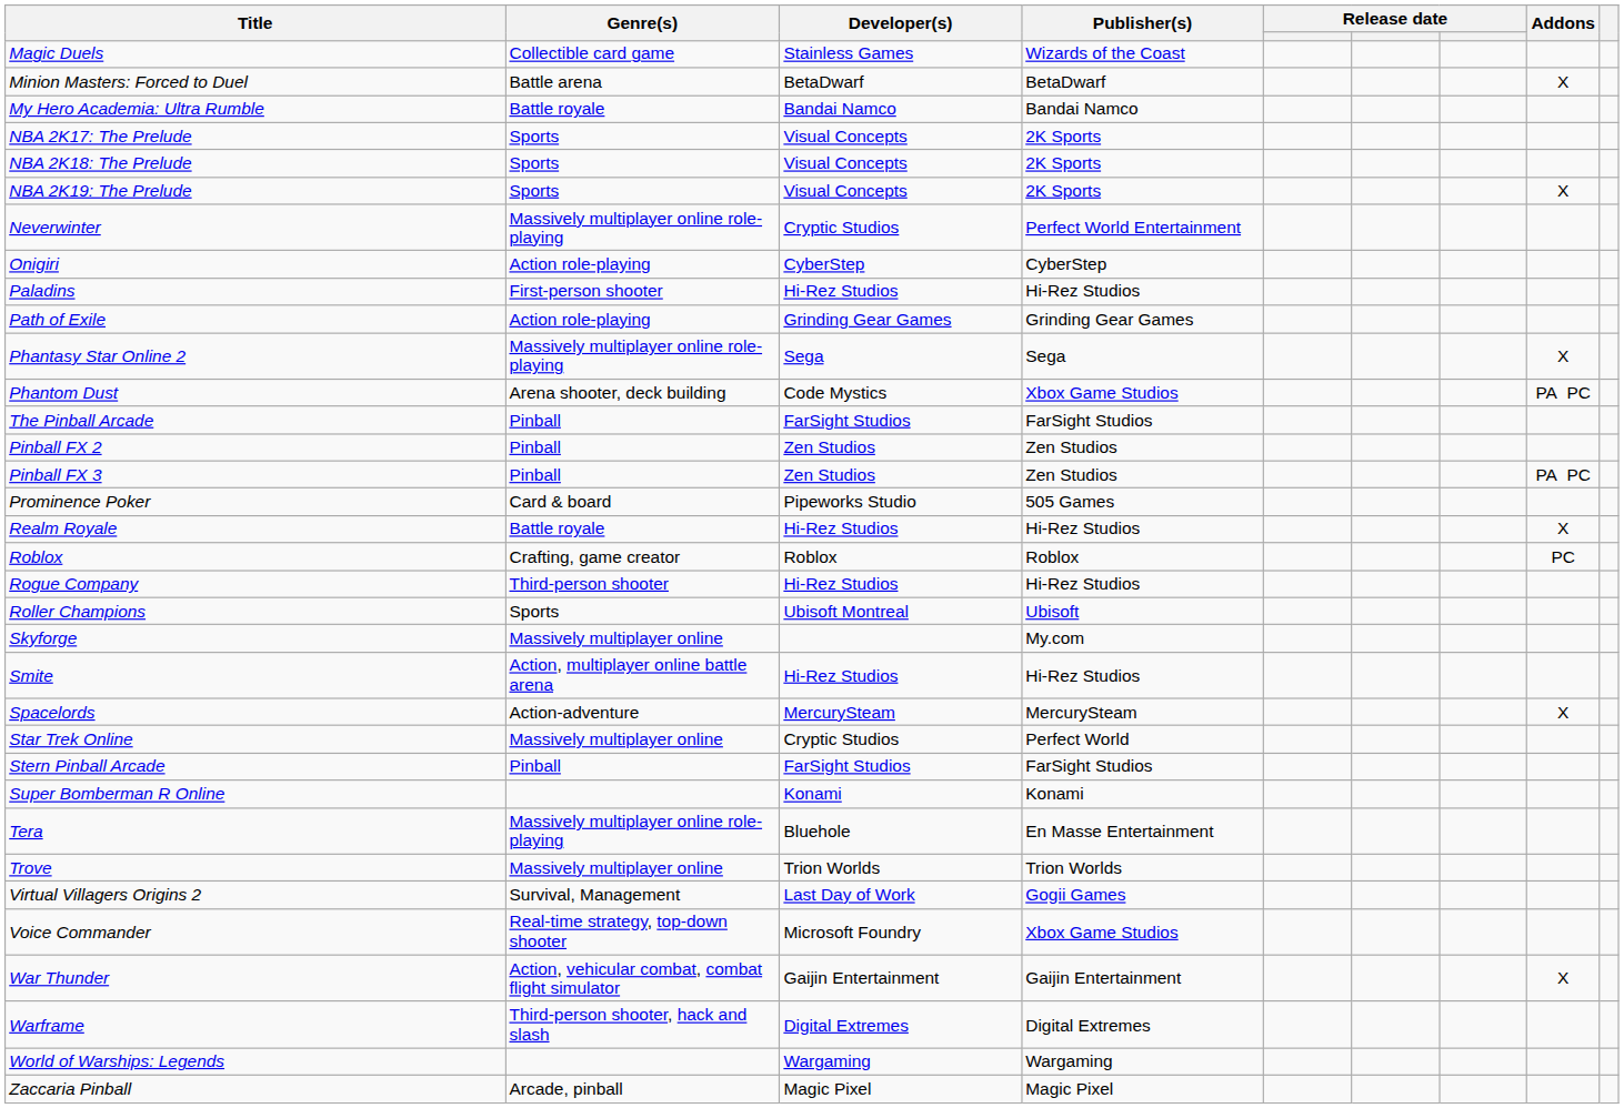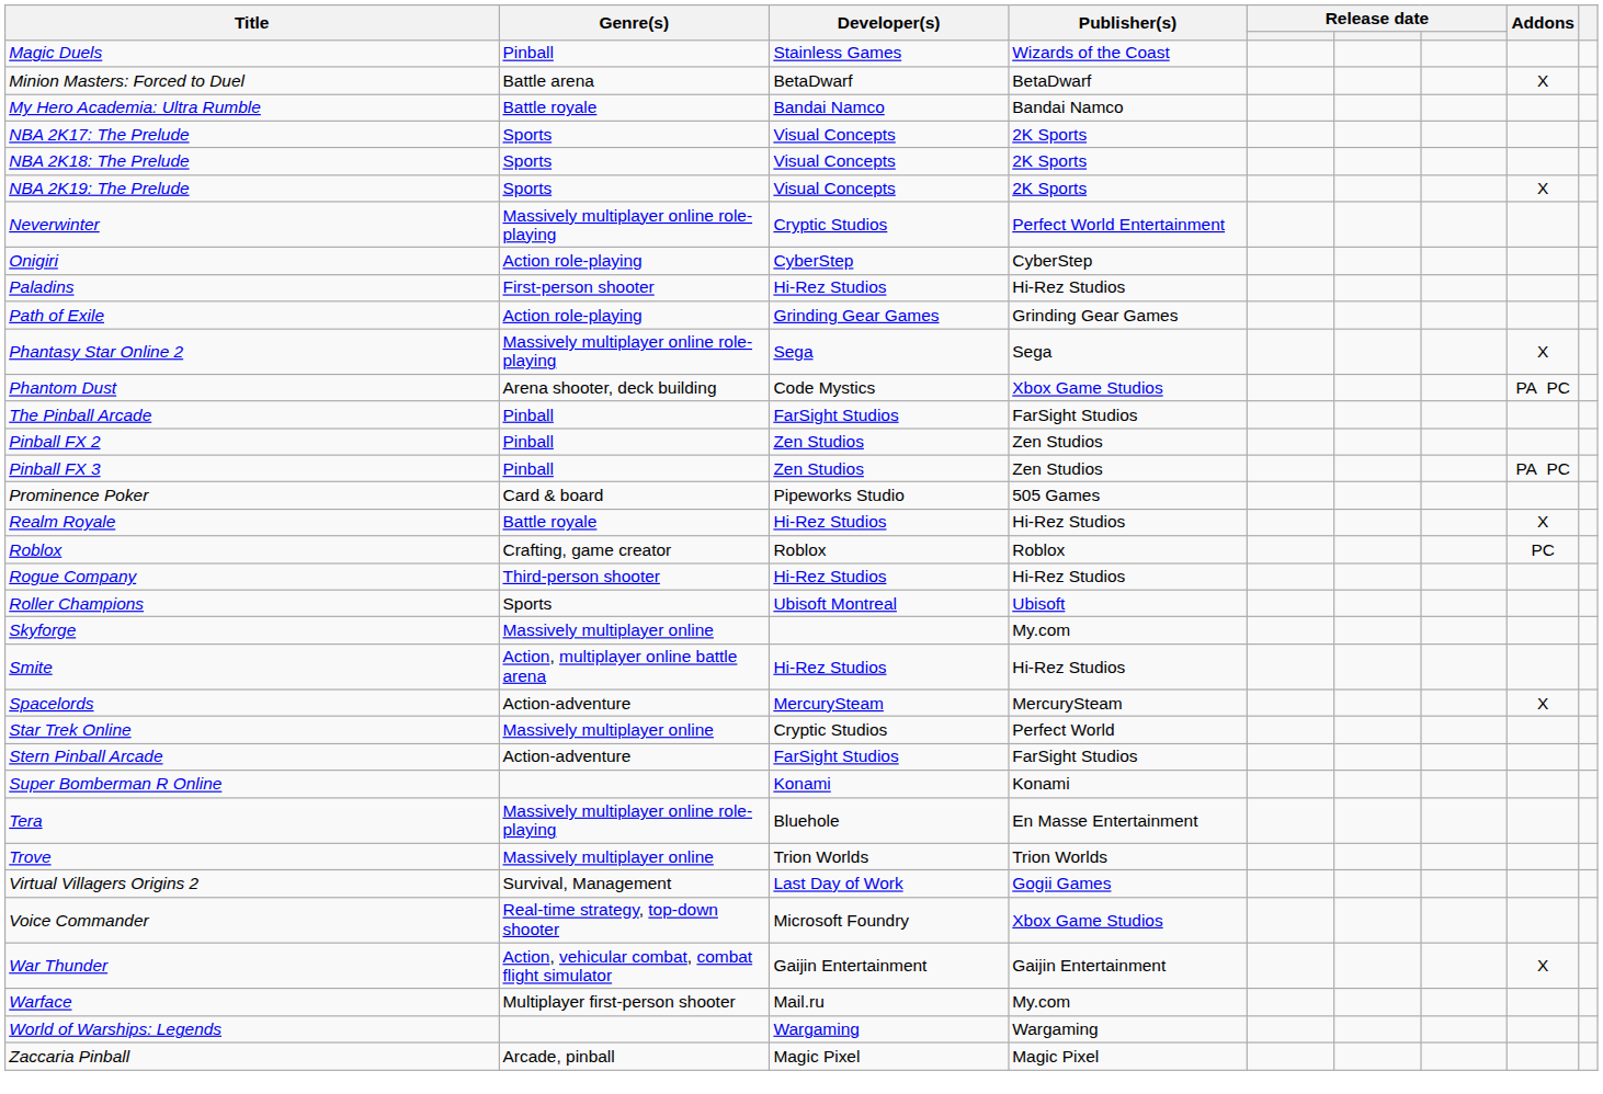Magic Duels | Genre(s): Collectible card game -> Pinball
Stern Pinball Arcade | Genre(s): Pinball -> Action-adventure
+ row: Warface | Multiplayer first-person shooter | Mail.ru | My.com
- row: Warframe | Third-person shooter, hack and slash | Digital Extremes | Digital Extremes
